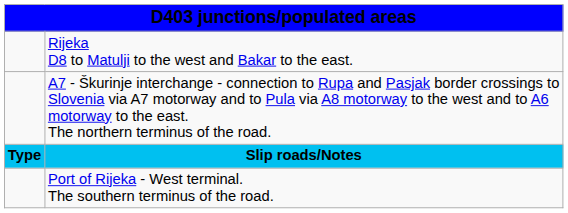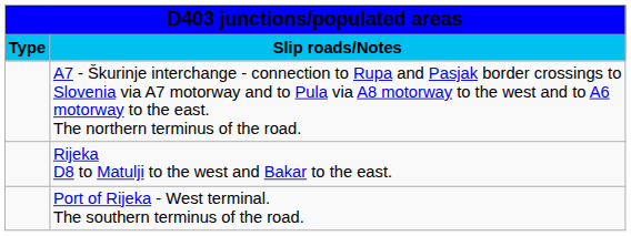rows swapped: Slip roads/Notes <-> Rijeka D8 to Matulji to the west and Bakar to the east.
